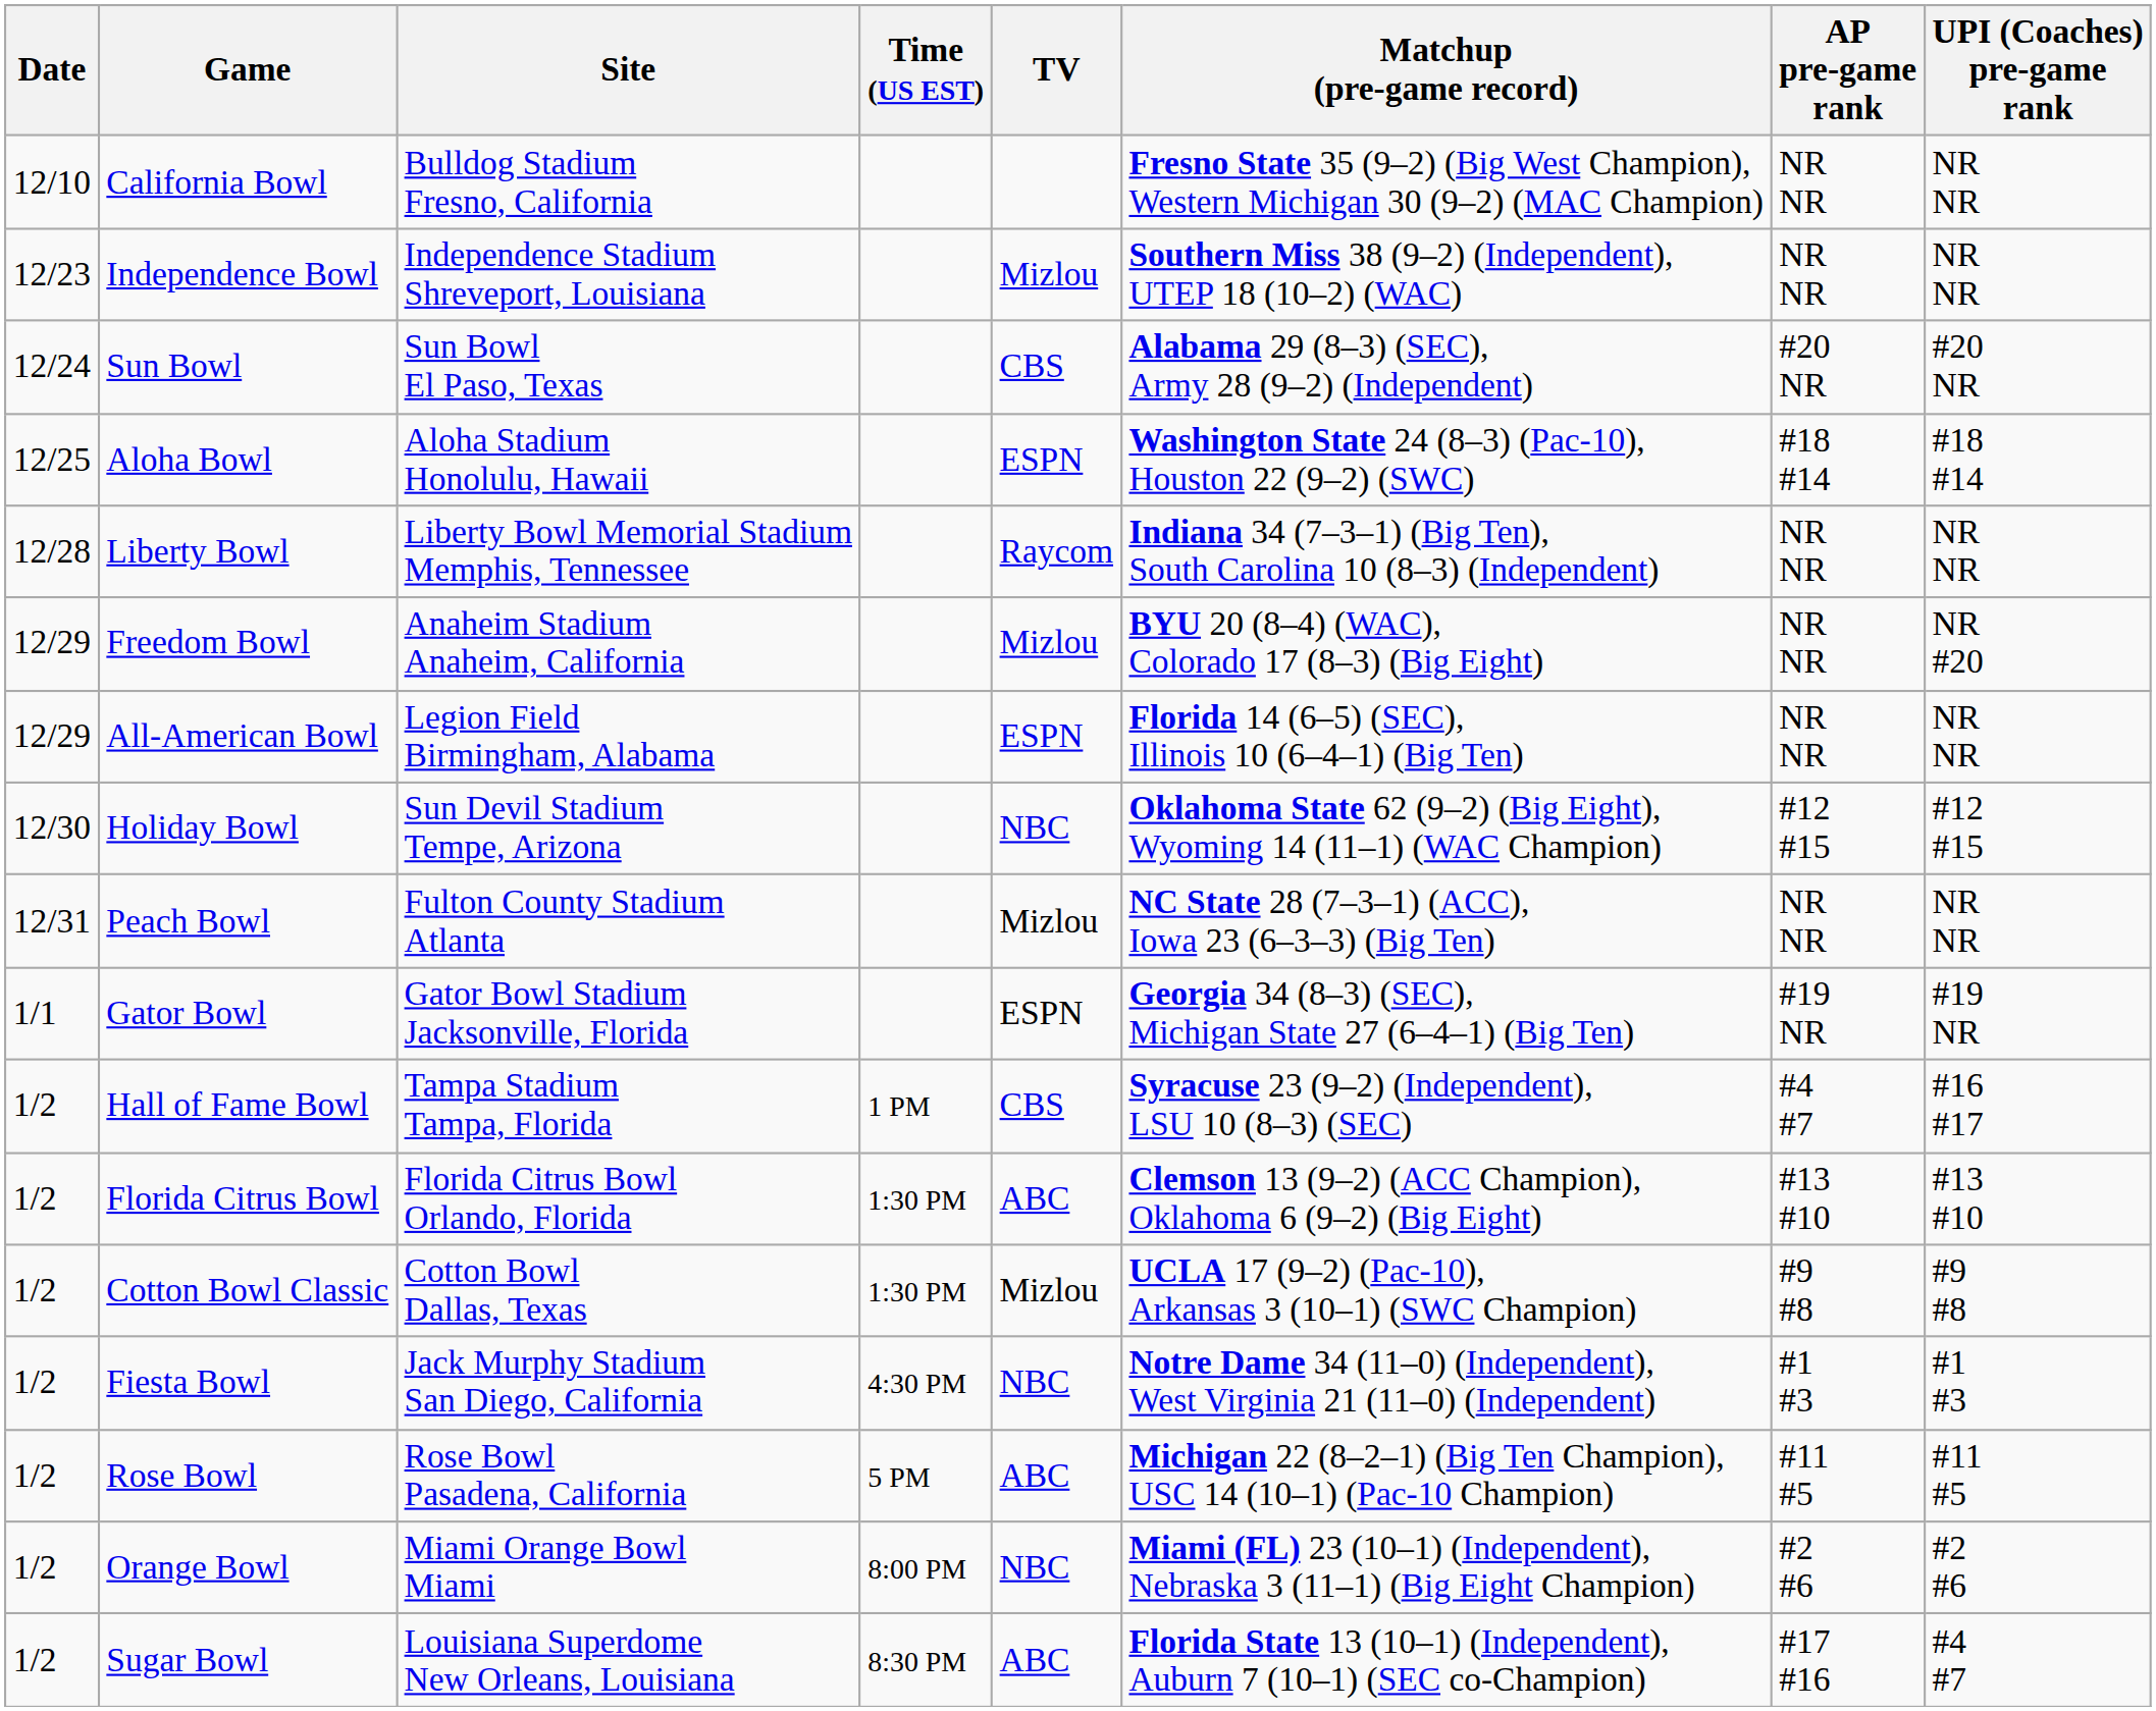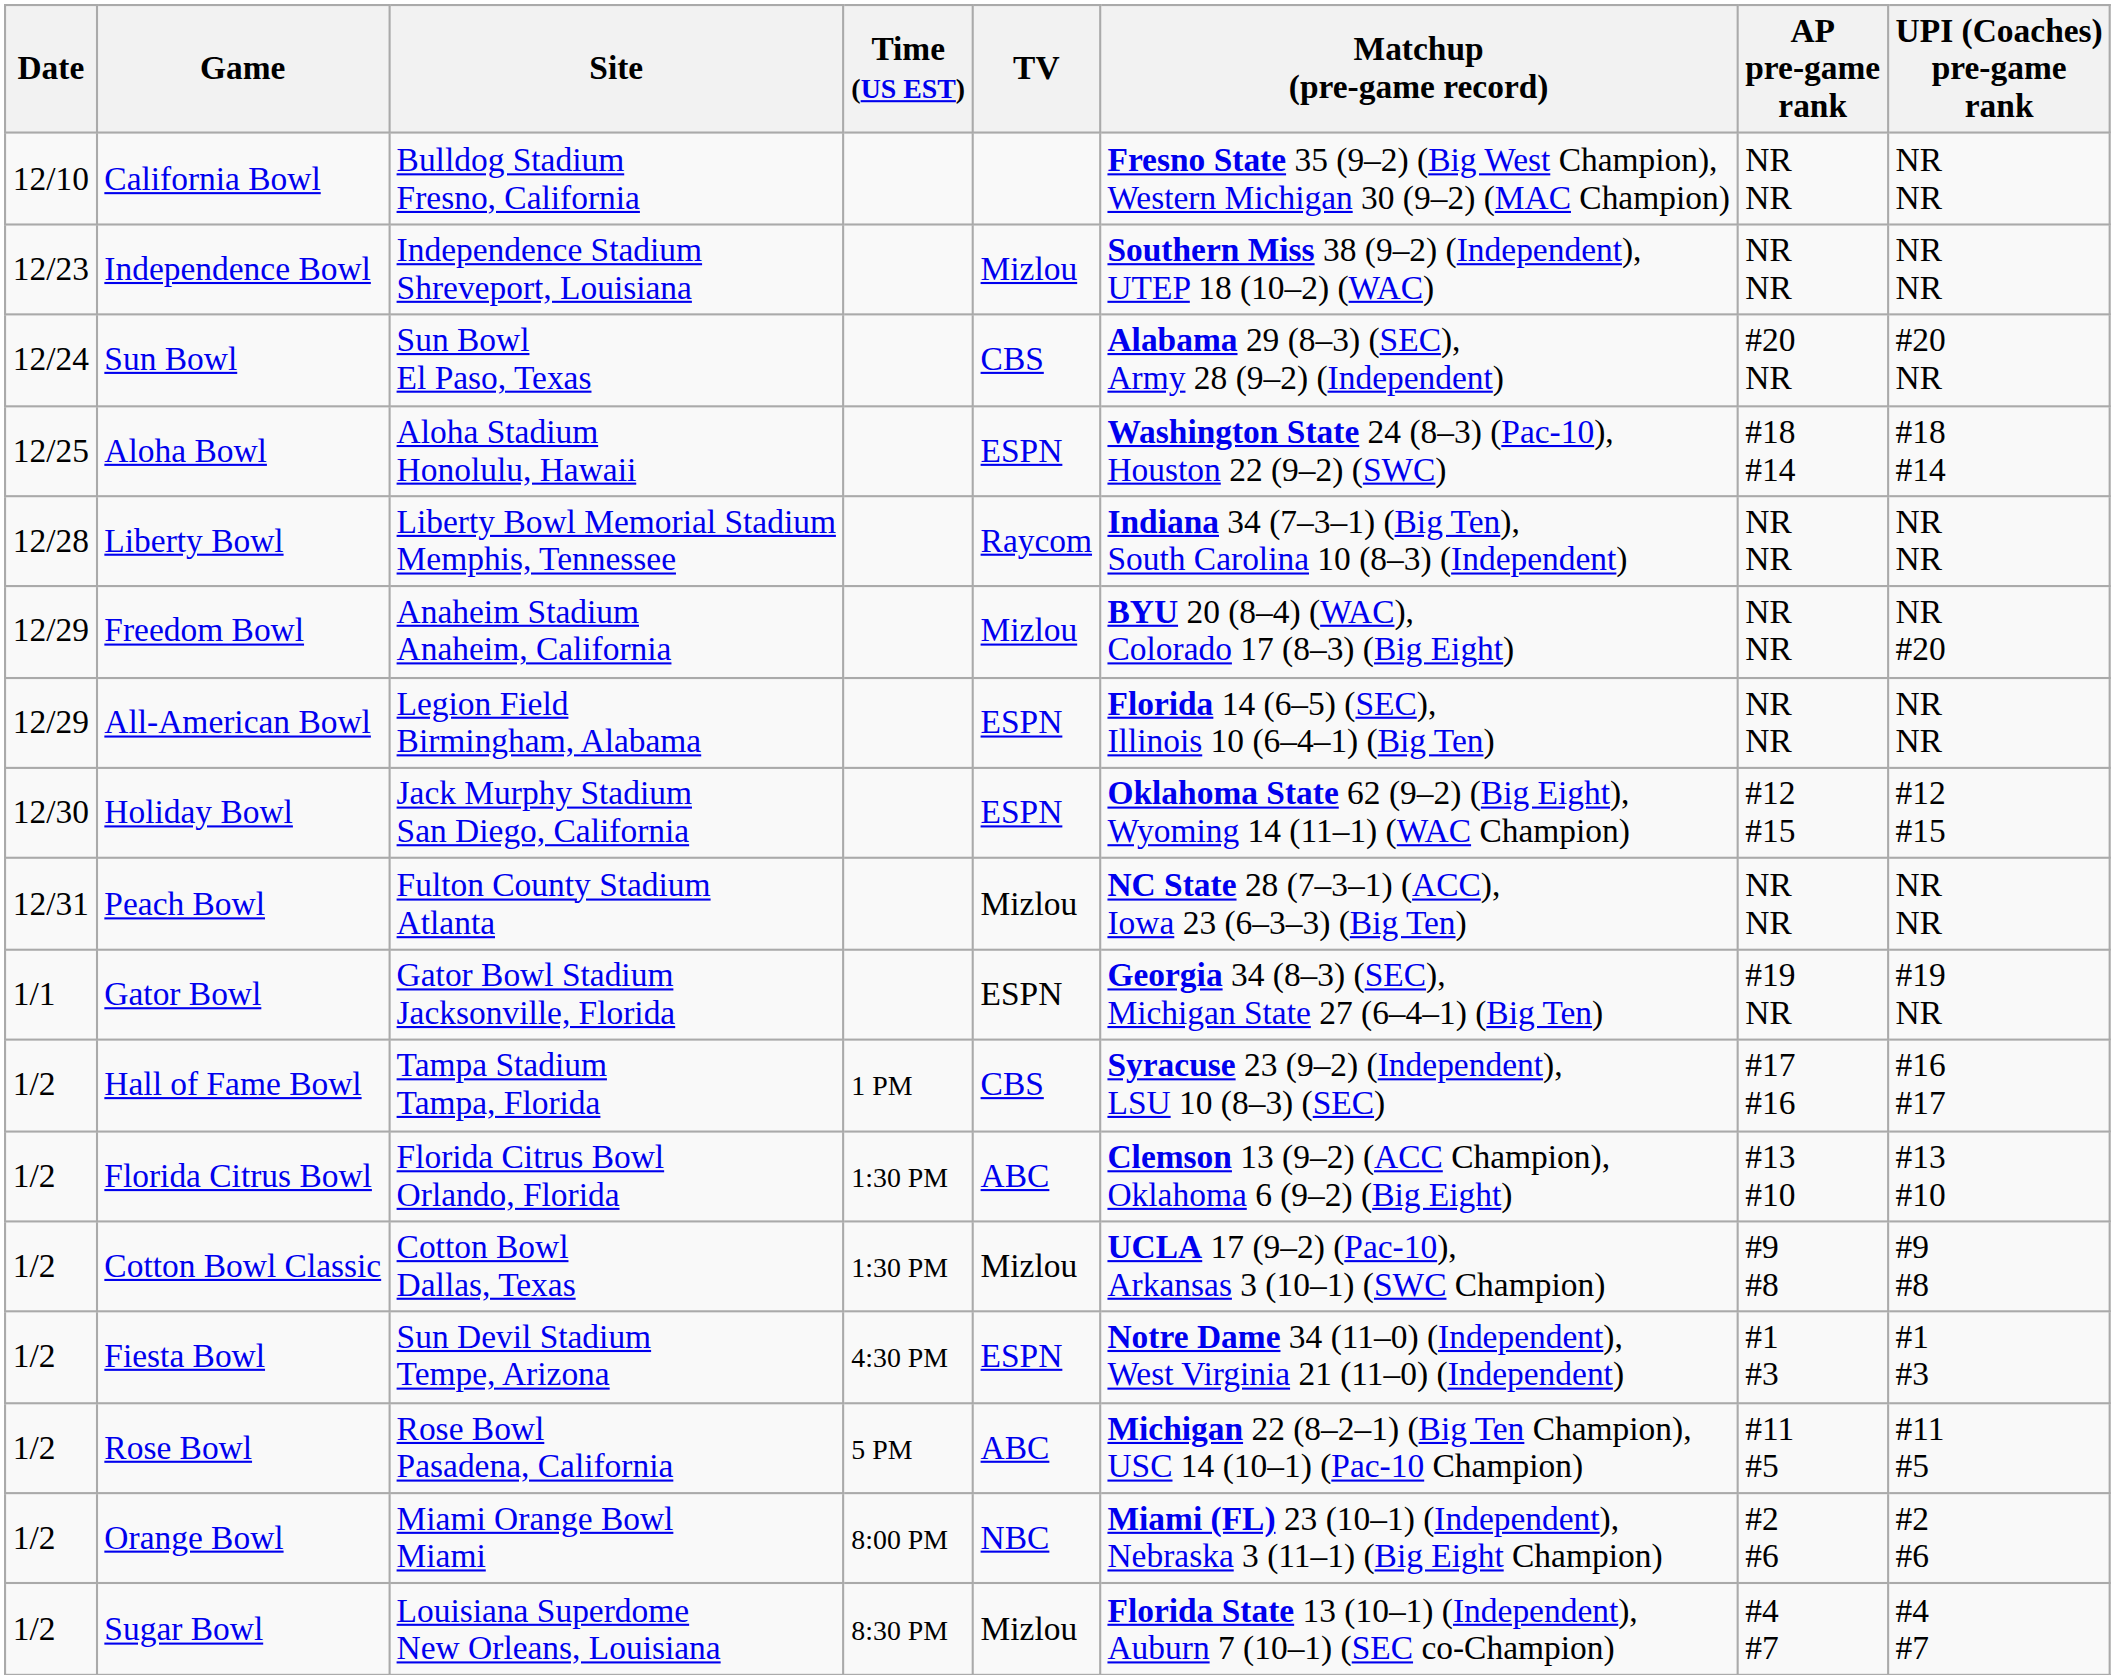Holiday Bowl | Site: Sun Devil Stadium Tempe, Arizona -> Jack Murphy Stadium San Diego, California
Holiday Bowl | TV: NBC -> ESPN
Hall of Fame Bowl | AP pre-game rank: #4 #7 -> #17 #16
Fiesta Bowl | Site: Jack Murphy Stadium San Diego, California -> Sun Devil Stadium Tempe, Arizona
Fiesta Bowl | TV: NBC -> ESPN
Sugar Bowl | TV: ABC -> Mizlou
Sugar Bowl | AP pre-game rank: #17 #16 -> #4 #7
